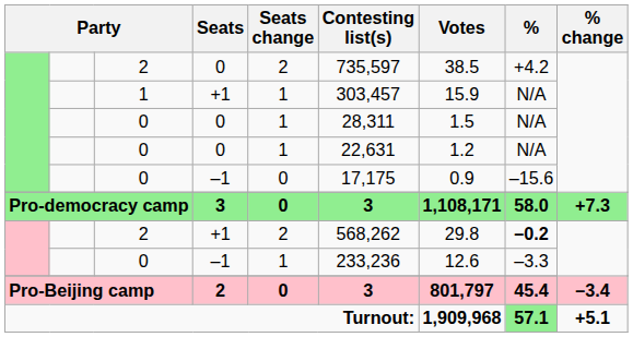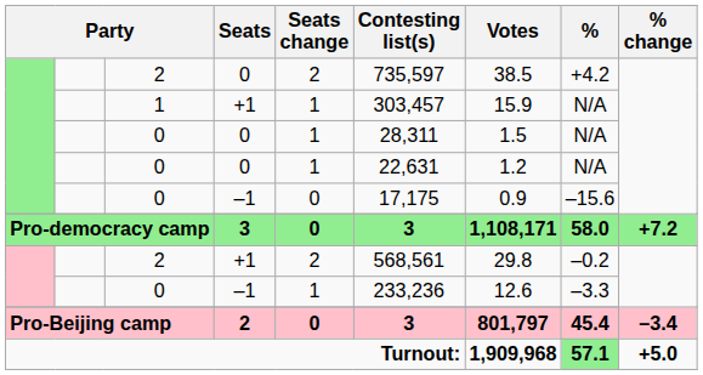Pro-democracy camp | % change: +7.3 -> +7.2
2 / +1 | Contesting list(s): 568,262 -> 568,561
2 / +1 | %: bold -> normal
Turnout: | % change: +5.1 -> +5.0
